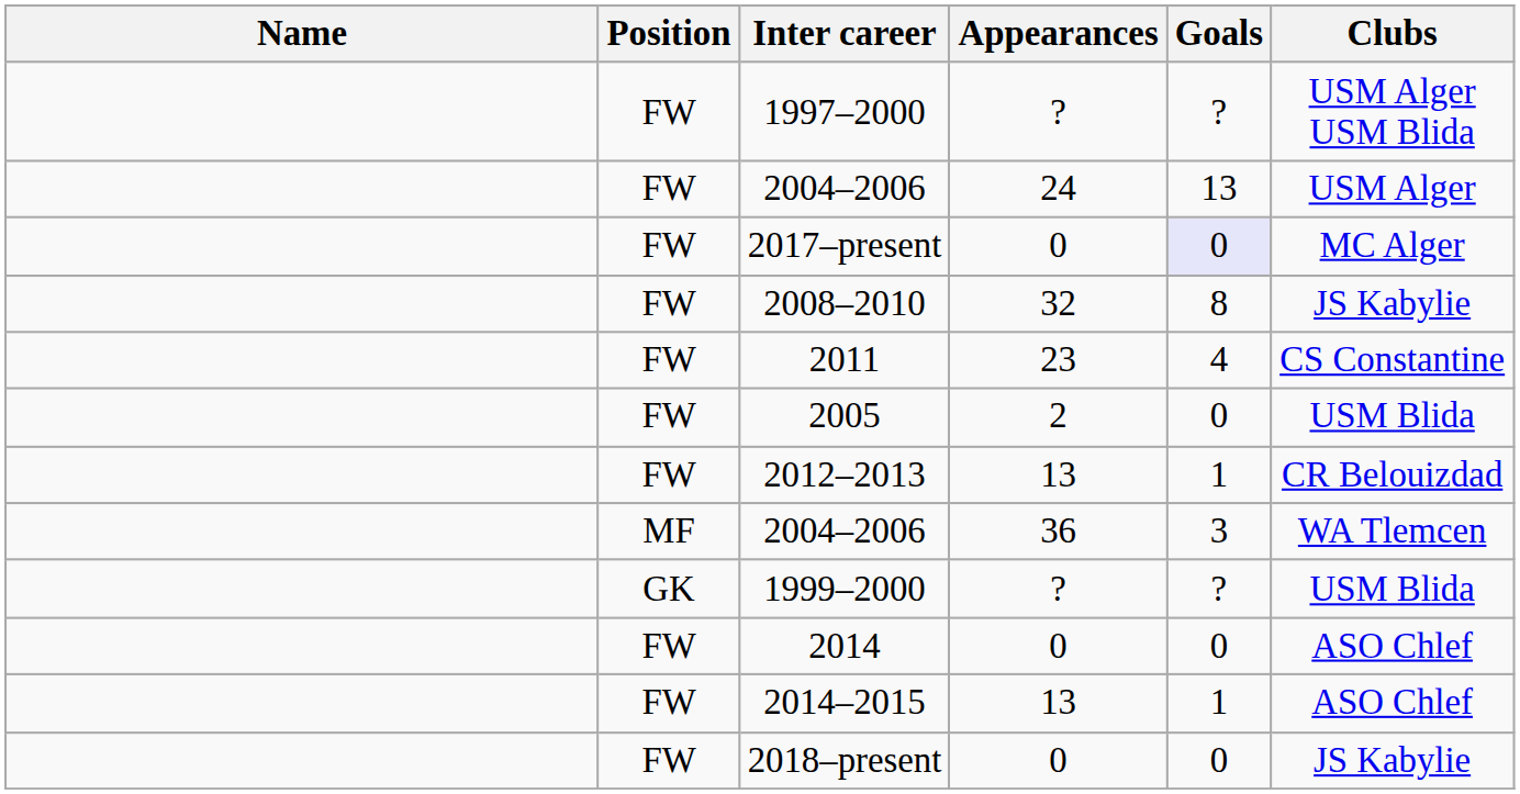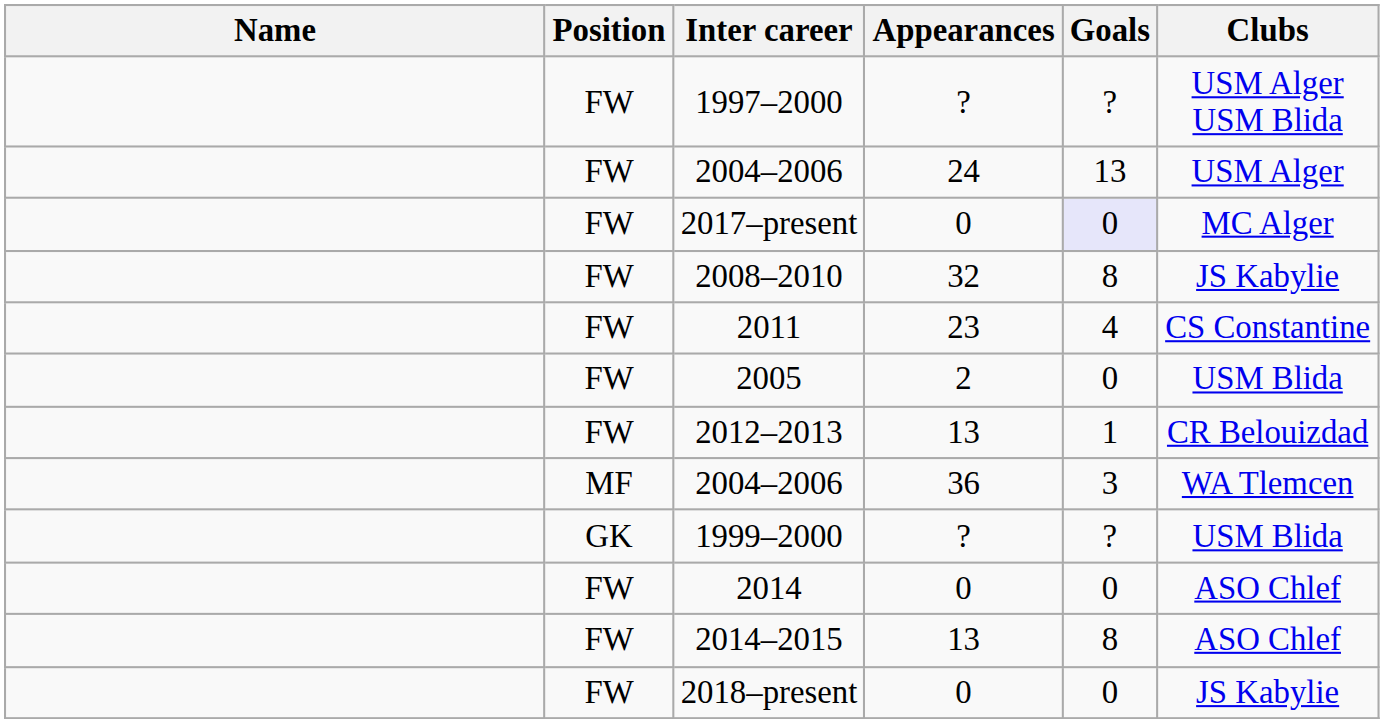2014–2015 | Goals: 1 -> 8
